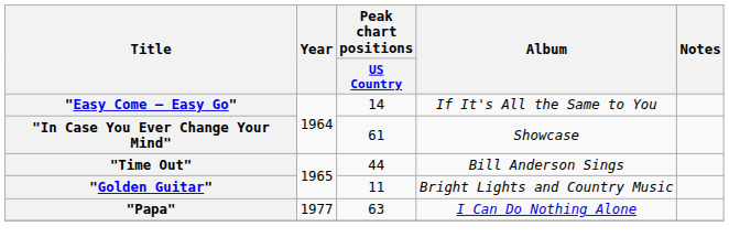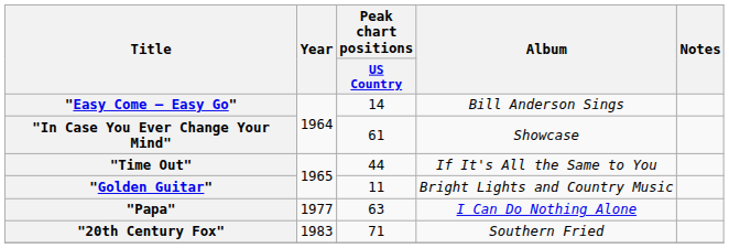"Easy Come – Easy Go" | Album: If It's All the Same to You -> Bill Anderson Sings
"Time Out" | Album: Bill Anderson Sings -> If It's All the Same to You
+ row: "20th Century Fox" | 1983 | 71 | Southern Fried
